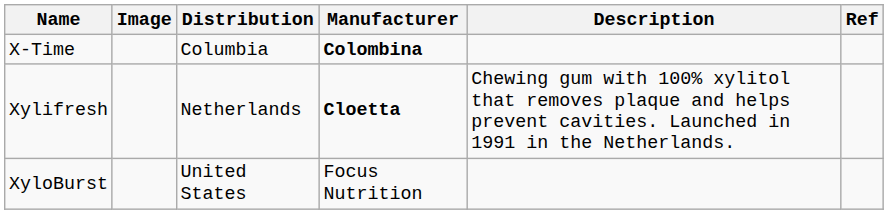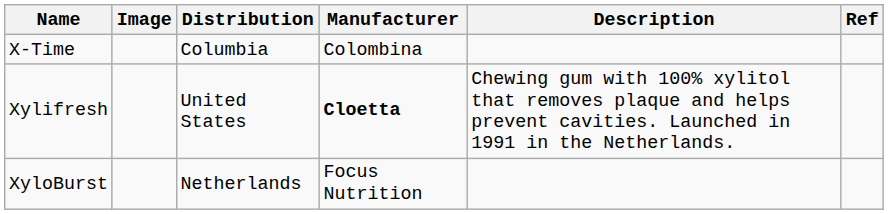X-Time | Manufacturer: bold -> normal
Xylifresh | Distribution: Netherlands -> United States
XyloBurst | Distribution: United States -> Netherlands
